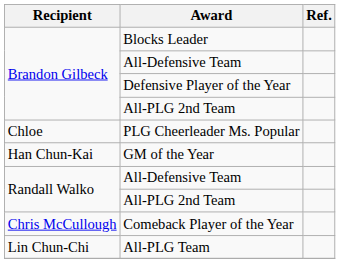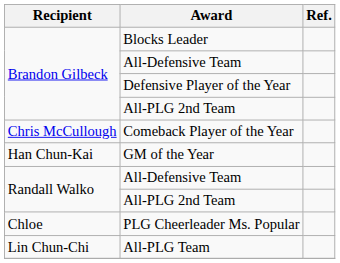rows swapped: PLG Cheerleader Ms. Popular <-> Comeback Player of the Year
